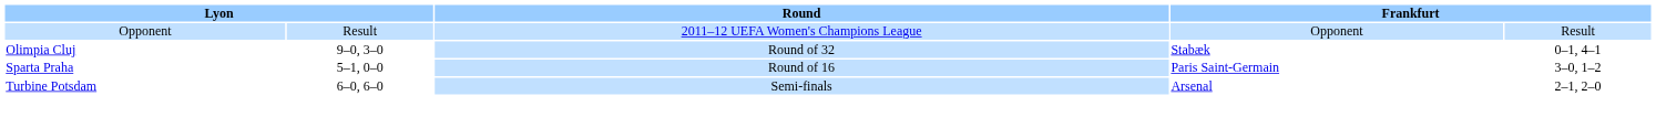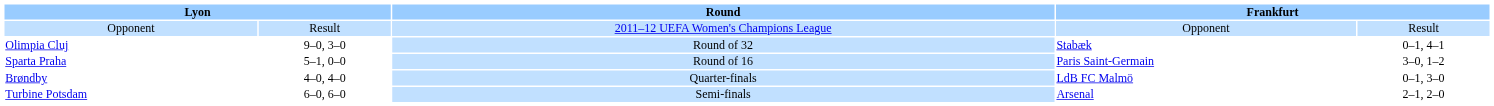+ row: Brøndby | 4–0, 4–0 | Quarter-finals | LdB FC Malmö | 0–1, 3–0
